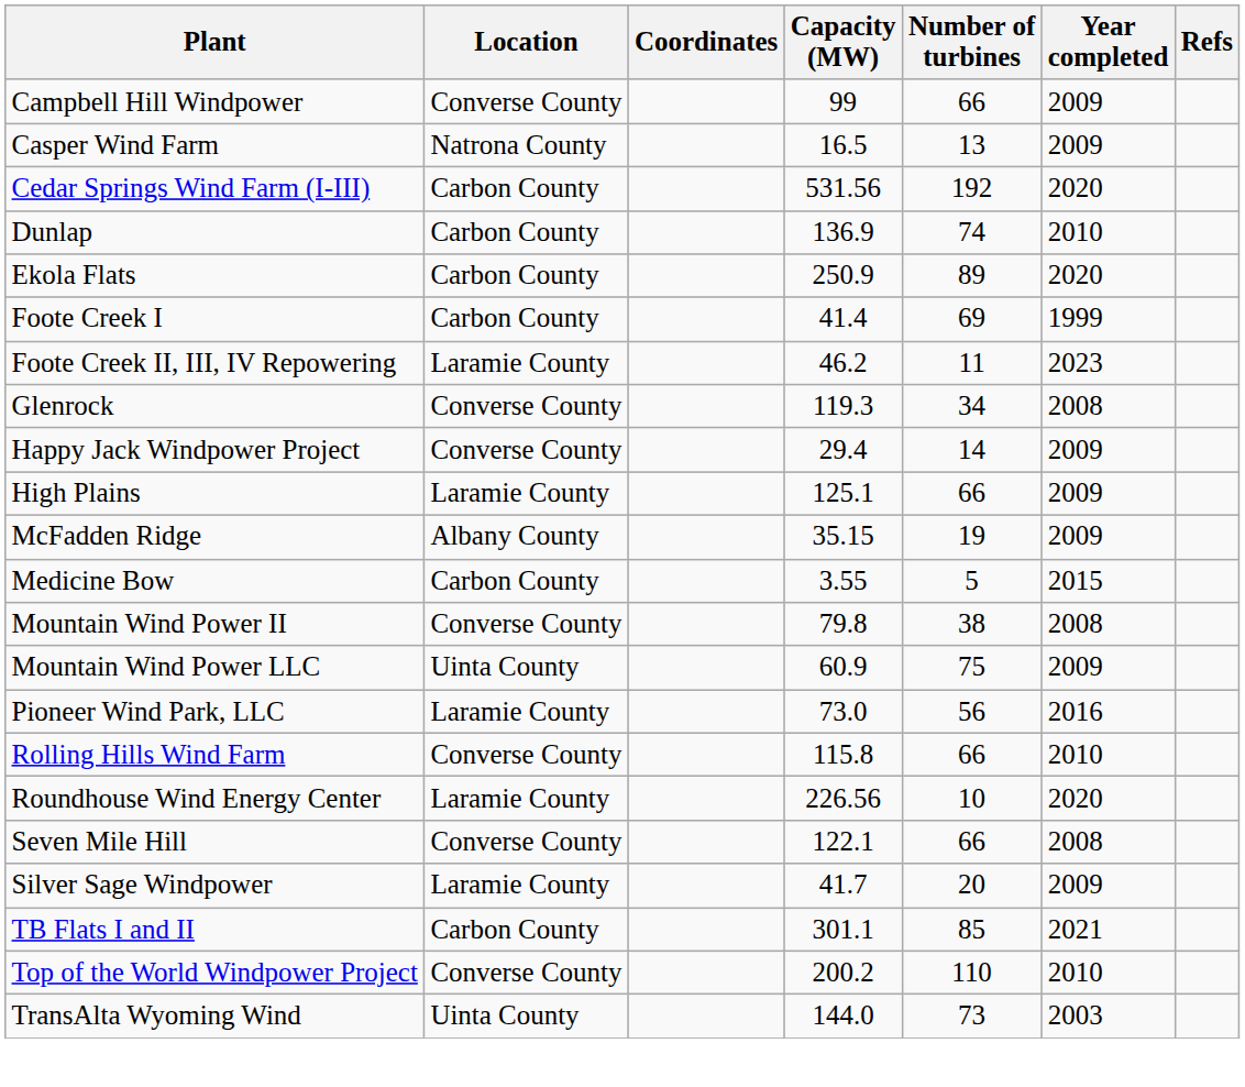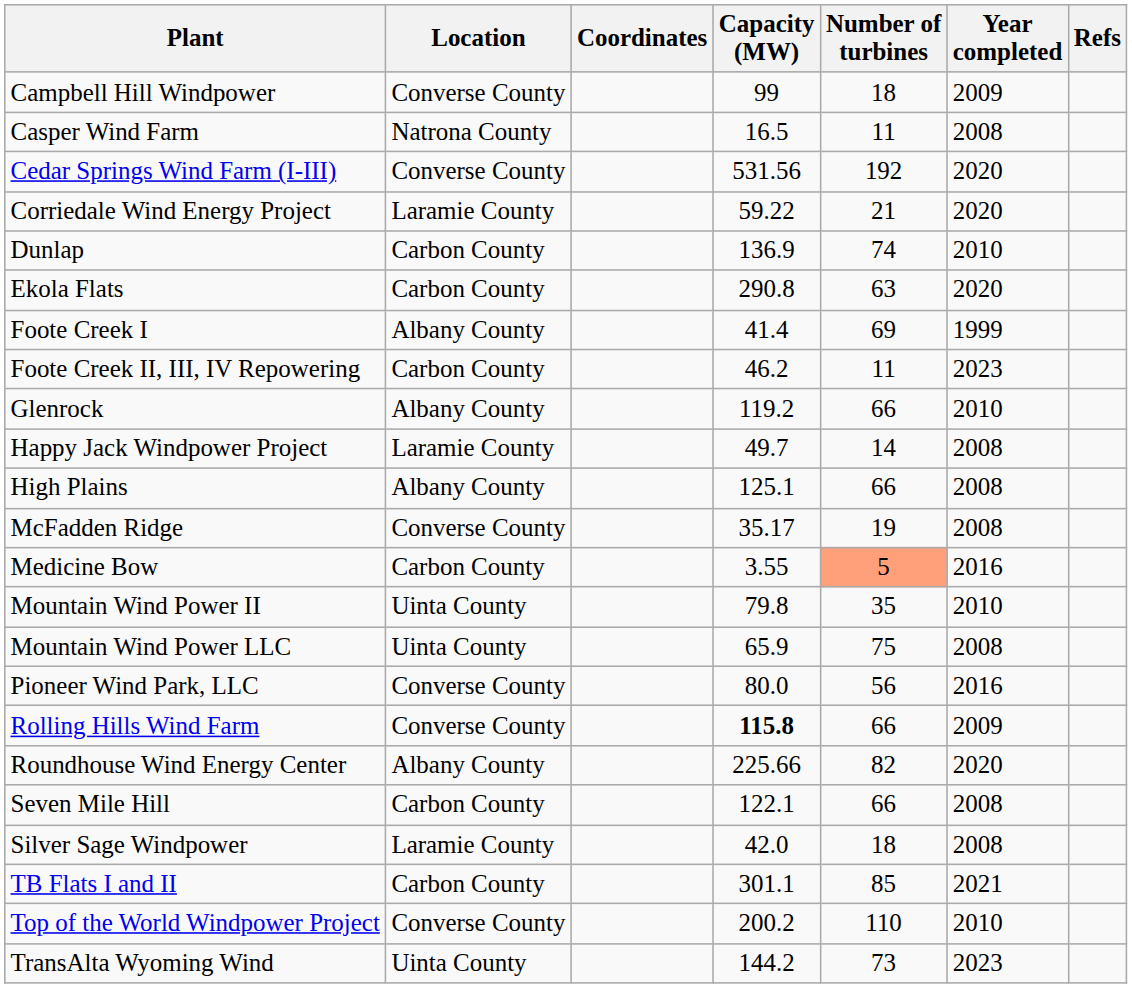Campbell Hill Windpower | Number of turbines: 66 -> 18
Casper Wind Farm | Number of turbines: 13 -> 11
Casper Wind Farm | Year completed: 2009 -> 2008
Cedar Springs Wind Farm (I-III) | Location: Carbon County -> Converse County
+ row: Corriedale Wind Energy Project | Laramie County | 59.22 | 21 | 2020
Ekola Flats | Capacity (MW): 250.9 -> 290.8
Ekola Flats | Number of turbines: 89 -> 63
Foote Creek I | Location: Carbon County -> Albany County
Foote Creek II, III, IV Repowering | Location: Laramie County -> Carbon County
Glenrock | Location: Converse County -> Albany County
Glenrock | Capacity (MW): 119.3 -> 119.2
Glenrock | Number of turbines: 34 -> 66
Glenrock | Year completed: 2008 -> 2010
Happy Jack Windpower Project | Location: Converse County -> Laramie County
Happy Jack Windpower Project | Capacity (MW): 29.4 -> 49.7
Happy Jack Windpower Project | Year completed: 2009 -> 2008
High Plains | Location: Laramie County -> Albany County
High Plains | Year completed: 2009 -> 2008
McFadden Ridge | Location: Albany County -> Converse County
McFadden Ridge | Capacity (MW): 35.15 -> 35.17
McFadden Ridge | Year completed: 2009 -> 2008
Medicine Bow | Number of turbines: no background -> lightsalmon background
Medicine Bow | Year completed: 2015 -> 2016
Mountain Wind Power II | Location: Converse County -> Uinta County
Mountain Wind Power II | Number of turbines: 38 -> 35
Mountain Wind Power II | Year completed: 2008 -> 2010
Mountain Wind Power LLC | Capacity (MW): 60.9 -> 65.9
Mountain Wind Power LLC | Year completed: 2009 -> 2008
Pioneer Wind Park, LLC | Location: Laramie County -> Converse County
Pioneer Wind Park, LLC | Capacity (MW): 73.0 -> 80.0
Rolling Hills Wind Farm | Capacity (MW): normal -> bold
Rolling Hills Wind Farm | Year completed: 2010 -> 2009
Roundhouse Wind Energy Center | Location: Laramie County -> Albany County
Roundhouse Wind Energy Center | Capacity (MW): 226.56 -> 225.66
Roundhouse Wind Energy Center | Number of turbines: 10 -> 82
Seven Mile Hill | Location: Converse County -> Carbon County
Silver Sage Windpower | Capacity (MW): 41.7 -> 42.0
Silver Sage Windpower | Number of turbines: 20 -> 18
Silver Sage Windpower | Year completed: 2009 -> 2008
TransAlta Wyoming Wind | Capacity (MW): 144.0 -> 144.2
TransAlta Wyoming Wind | Year completed: 2003 -> 2023
